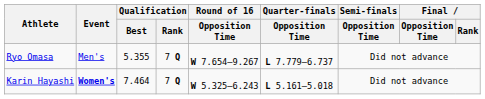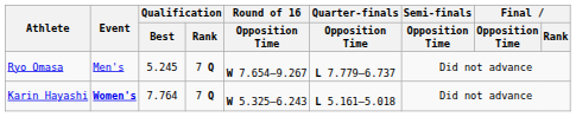Ryo Omasa | Qualification / Best: 5.355 -> 5.245
Karin Hayashi | Qualification / Best: 7.464 -> 7.764
